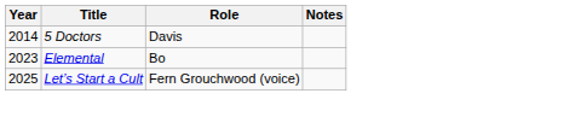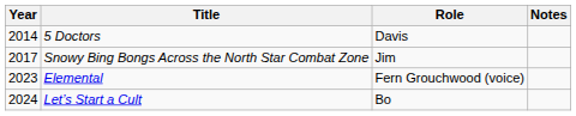+ row: 2017 | Snowy Bing Bongs Across the North Star Combat Zone | Jim
Elemental | Role: Bo -> Fern Grouchwood (voice)
Let’s Start a Cult | Year: 2025 -> 2024
Let’s Start a Cult | Role: Fern Grouchwood (voice) -> Bo
